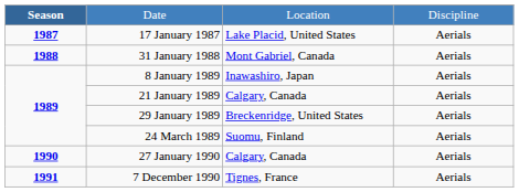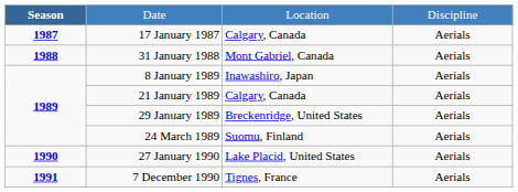17 January 1987 | column 3: Lake Placid, United States -> Calgary, Canada
27 January 1990 | column 3: Calgary, Canada -> Lake Placid, United States
